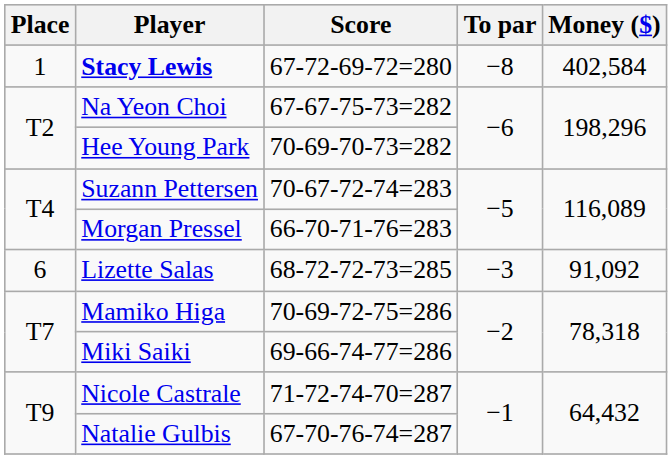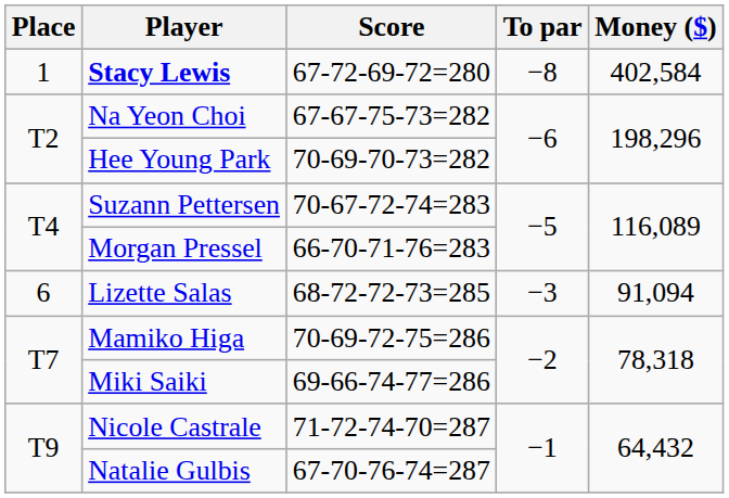Lizette Salas | Money ($): 91,092 -> 91,094
